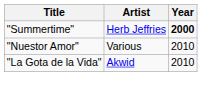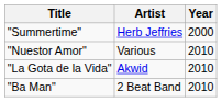"Summertime" | Year: bold -> normal
+ row: "Ba Man" | 2 Beat Band | 2010
